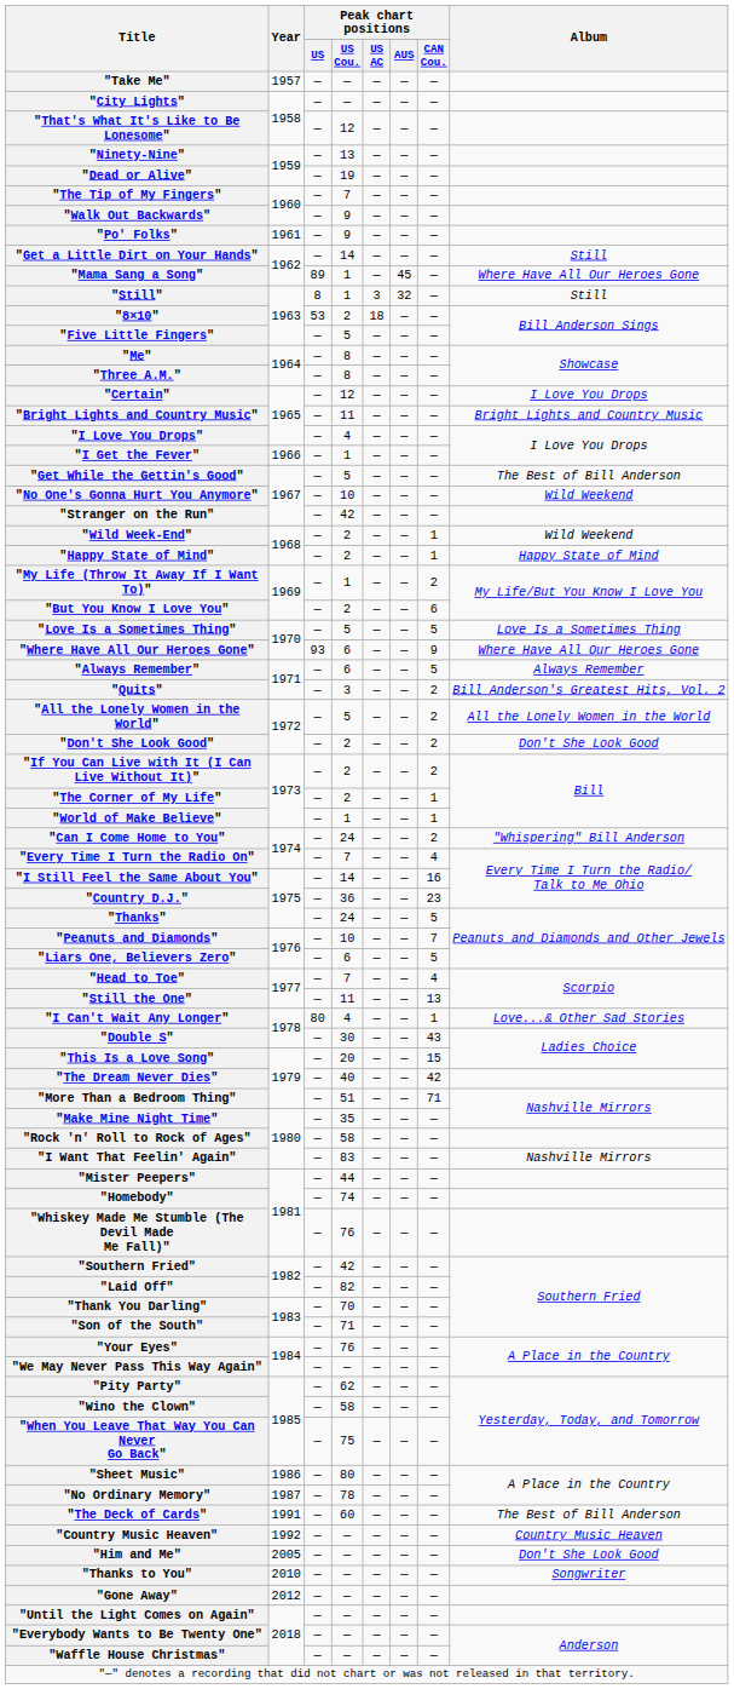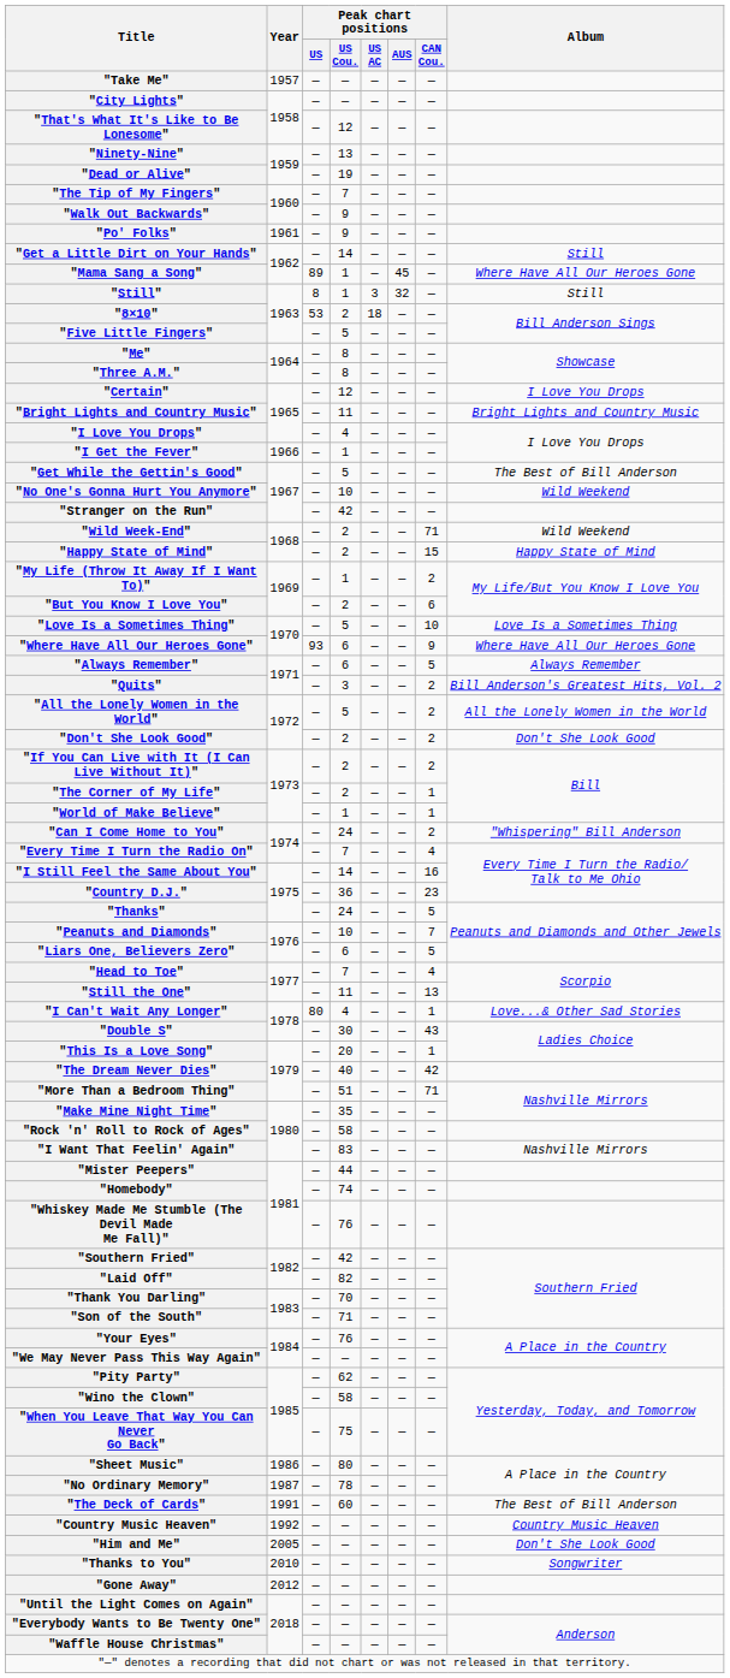"Wild Week-End" | Peak chart positions / CAN Cou.: 1 -> 71
"Happy State of Mind" | Peak chart positions / CAN Cou.: 1 -> 15
"Love Is a Sometimes Thing" | Peak chart positions / CAN Cou.: 5 -> 10
"This Is a Love Song" | Peak chart positions / CAN Cou.: 15 -> 1
